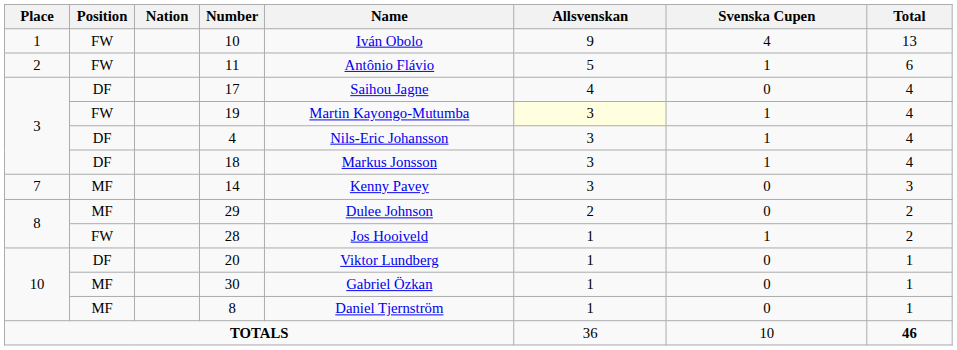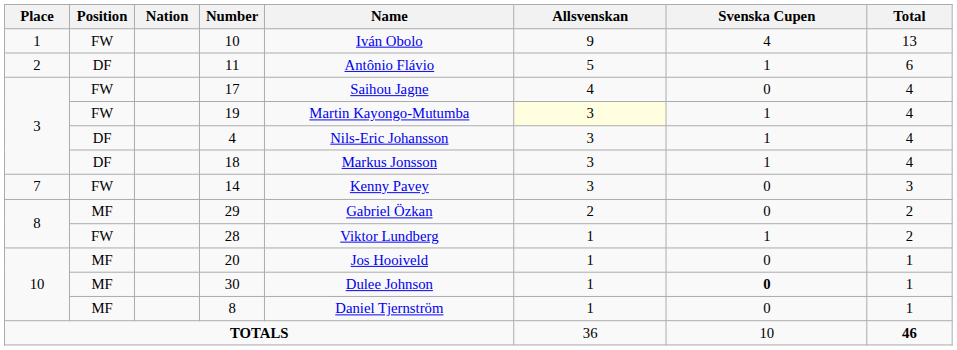11 | Position: FW -> DF
17 | Position: DF -> FW
14 | Position: MF -> FW
29 | Name: Dulee Johnson -> Gabriel Özkan
28 | Name: Jos Hooiveld -> Viktor Lundberg
20 | Position: DF -> MF
20 | Name: Viktor Lundberg -> Jos Hooiveld
30 | Name: Gabriel Özkan -> Dulee Johnson
30 | Svenska Cupen: normal -> bold
